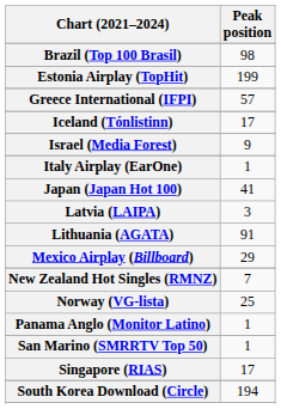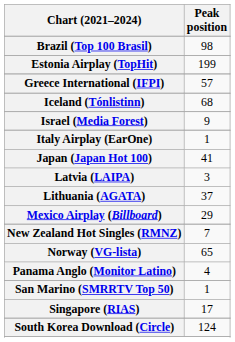Iceland (Tónlistinn) | Peak position: 17 -> 68
Lithuania (AGATA) | Peak position: 91 -> 37
Norway (VG-lista) | Peak position: 25 -> 65
Panama Anglo (Monitor Latino) | Peak position: 1 -> 4
South Korea Download (Circle) | Peak position: 194 -> 124
